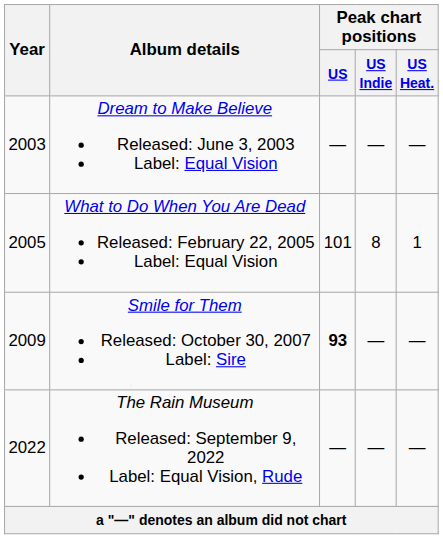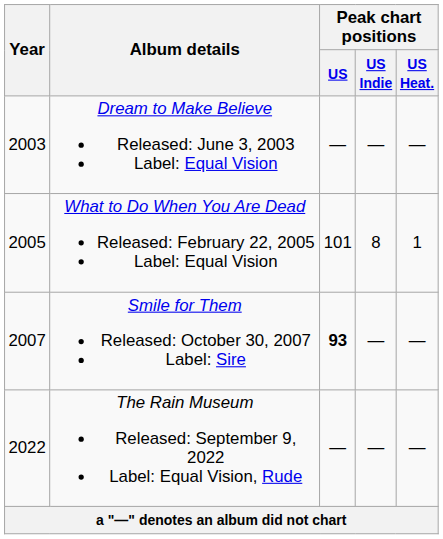Smile for Them Released: October 30, 2007 Label: Sire | Year: 2009 -> 2007
